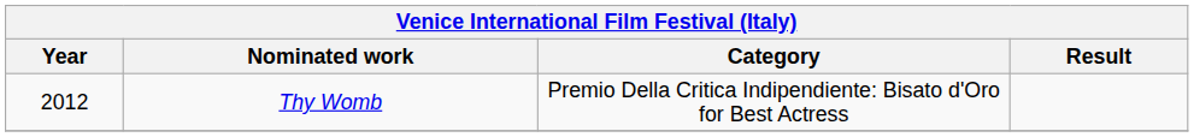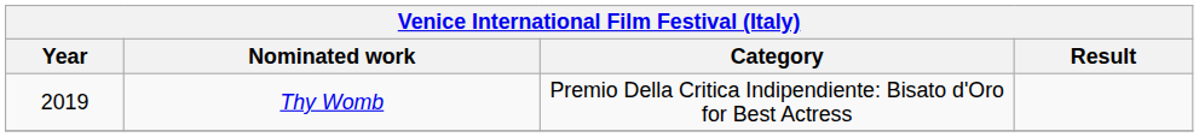Thy Womb | Year: 2012 -> 2019
